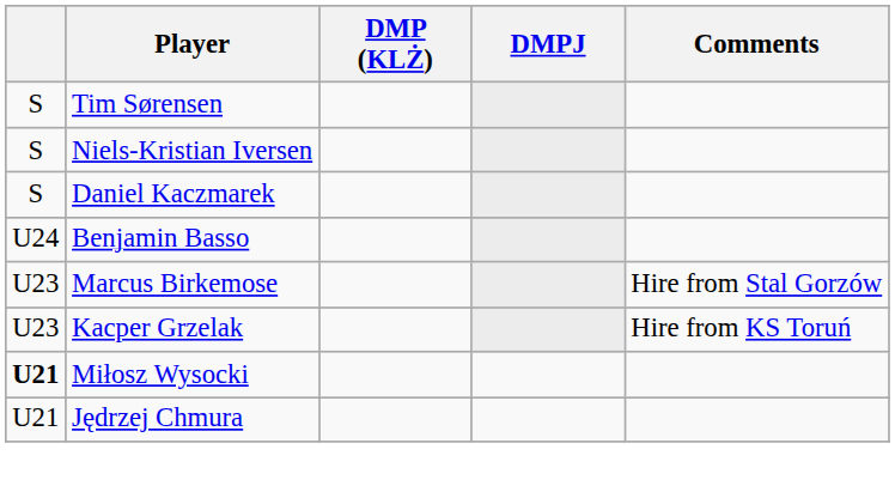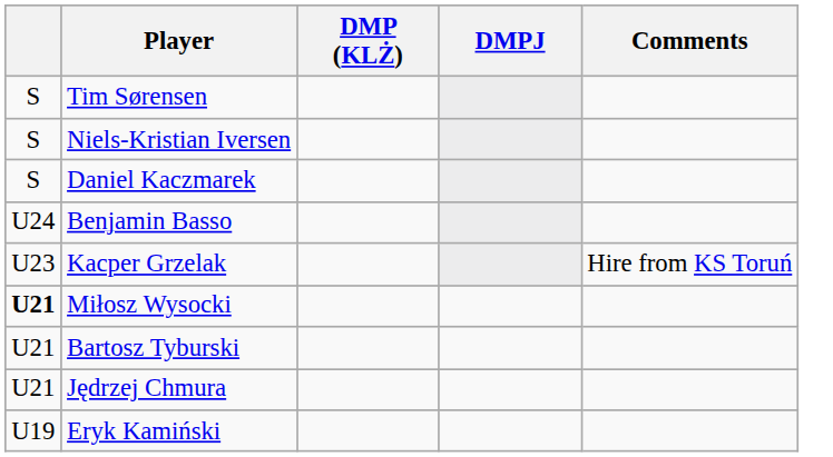- row: U23 | Marcus Birkemose | Hire from Stal Gorzów
+ row: U21 | Bartosz Tyburski
+ row: U19 | Eryk Kamiński
